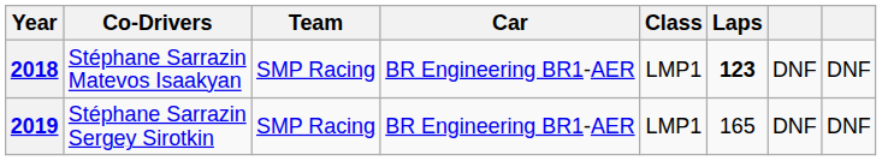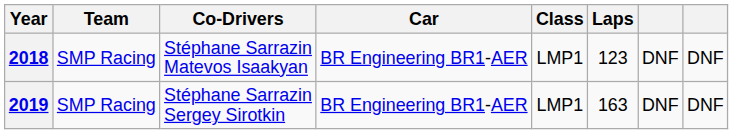columns swapped: Team <-> Co-Drivers
2018 | Laps: bold -> normal
2019 | Laps: 165 -> 163
